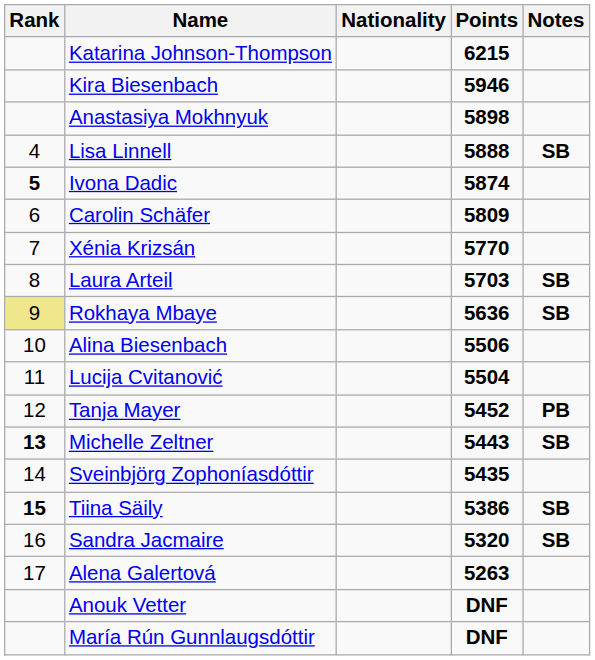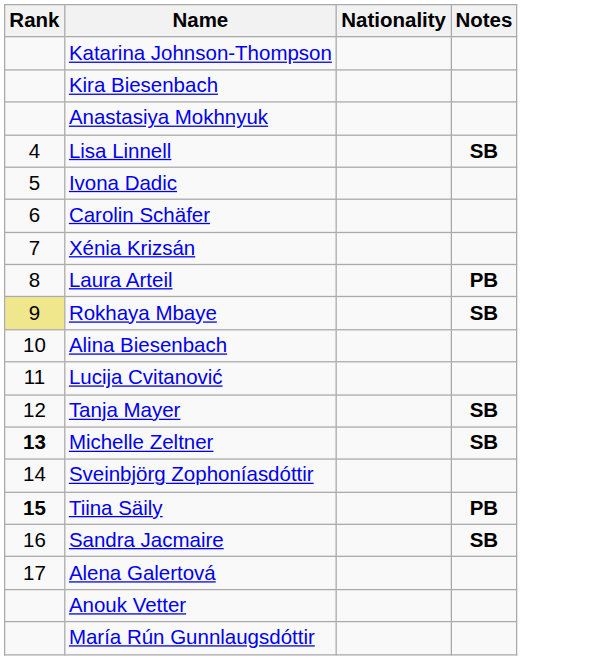- column: Points | 6215 | 5946 | 5898 | 5888 | 5874 | 5809 | 5770 | 5703 | 5636 | 5506 | 5504 | 5452 | 5443 | 5435 | 5386 | 5320 | 5263 | DNF | DNF
Ivona Dadic | Rank: bold -> normal
Laura Arteil | Notes: SB -> PB
Tanja Mayer | Notes: PB -> SB
Tiina Säily | Notes: SB -> PB
